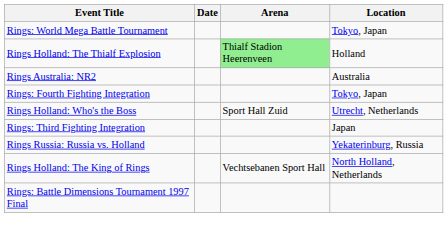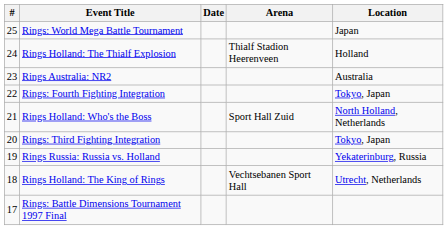+ column: # | 25 | 24 | 23 | 22 | 21 | 20 | 19 | 18 | 17
Rings: World Mega Battle Tournament | Location: Tokyo, Japan -> Japan
Rings Holland: The Thialf Explosion | Arena: lightgreen background -> no background
Rings Holland: Who's the Boss | Location: Utrecht, Netherlands -> North Holland, Netherlands
Rings: Third Fighting Integration | Location: Japan -> Tokyo, Japan
Rings Holland: The King of Rings | Location: North Holland, Netherlands -> Utrecht, Netherlands
